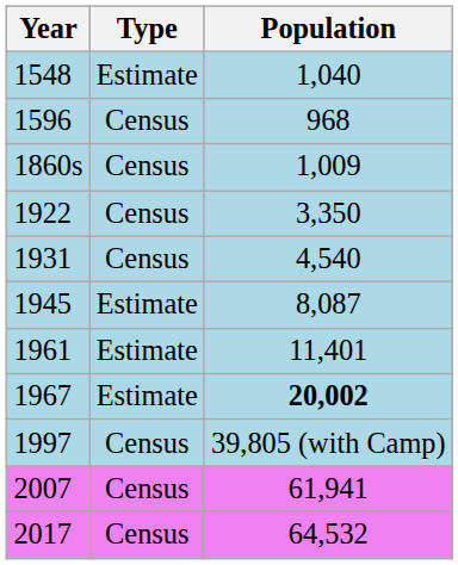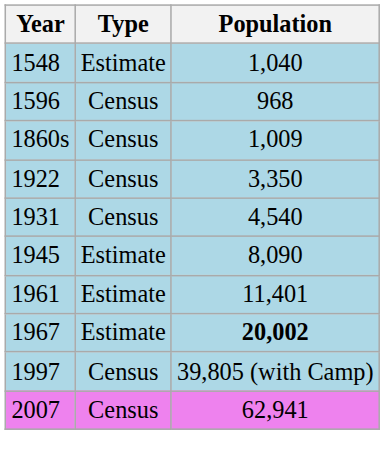1945 | Population: 8,087 -> 8,090
2007 | Population: 61,941 -> 62,941
- row: 2017 | Census | 64,532
